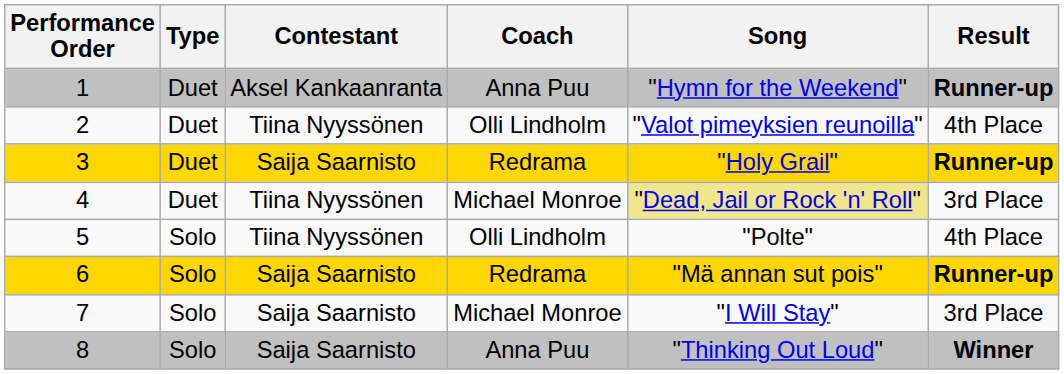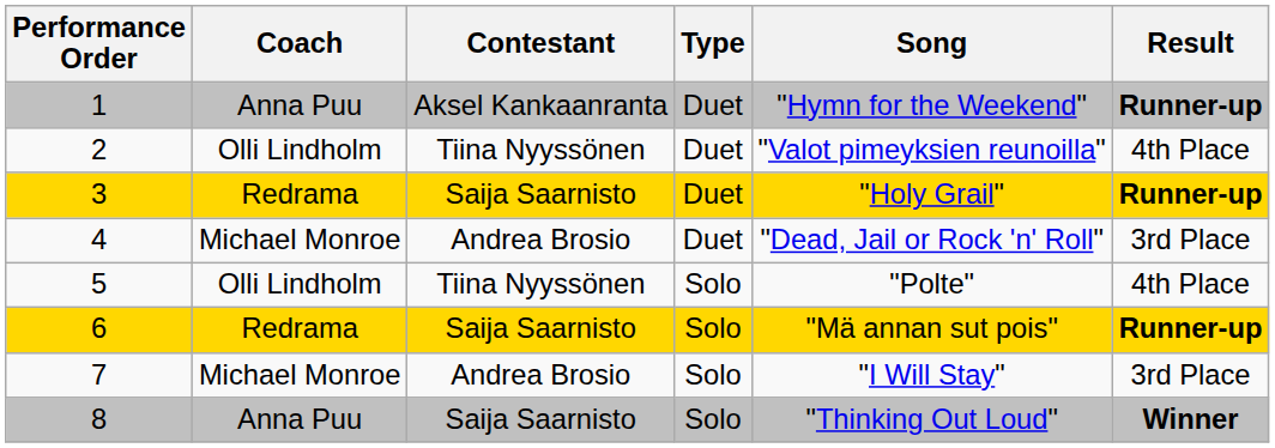columns swapped: Coach <-> Type
4 | Contestant: Tiina Nyyssönen -> Andrea Brosio
4 | Song: khaki background -> no background
7 | Contestant: Saija Saarnisto -> Andrea Brosio
